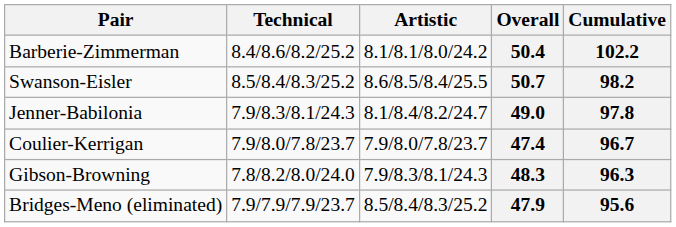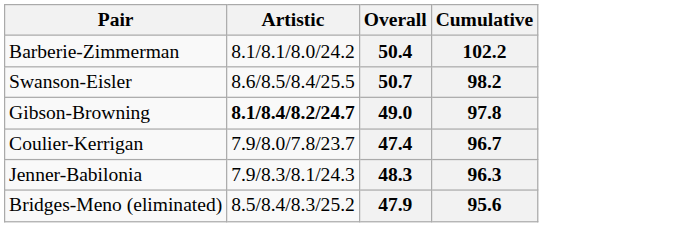- column: Technical | 8.4/8.6/8.2/25.2 | 8.5/8.4/8.3/25.2 | 7.9/8.3/8.1/24.3 | 7.9/8.0/7.8/23.7 | 7.8/8.2/8.0/24.0 | 7.9/7.9/7.9/23.7
49.0 | Pair: Jenner-Babilonia -> Gibson-Browning
49.0 | Artistic: normal -> bold
48.3 | Pair: Gibson-Browning -> Jenner-Babilonia
